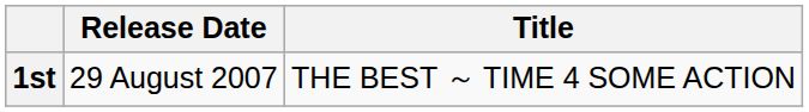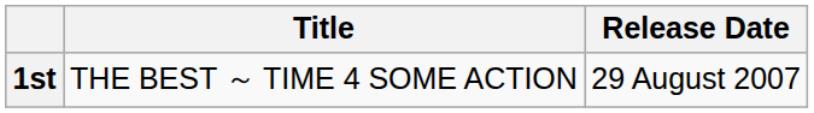columns swapped: Release Date <-> Title
